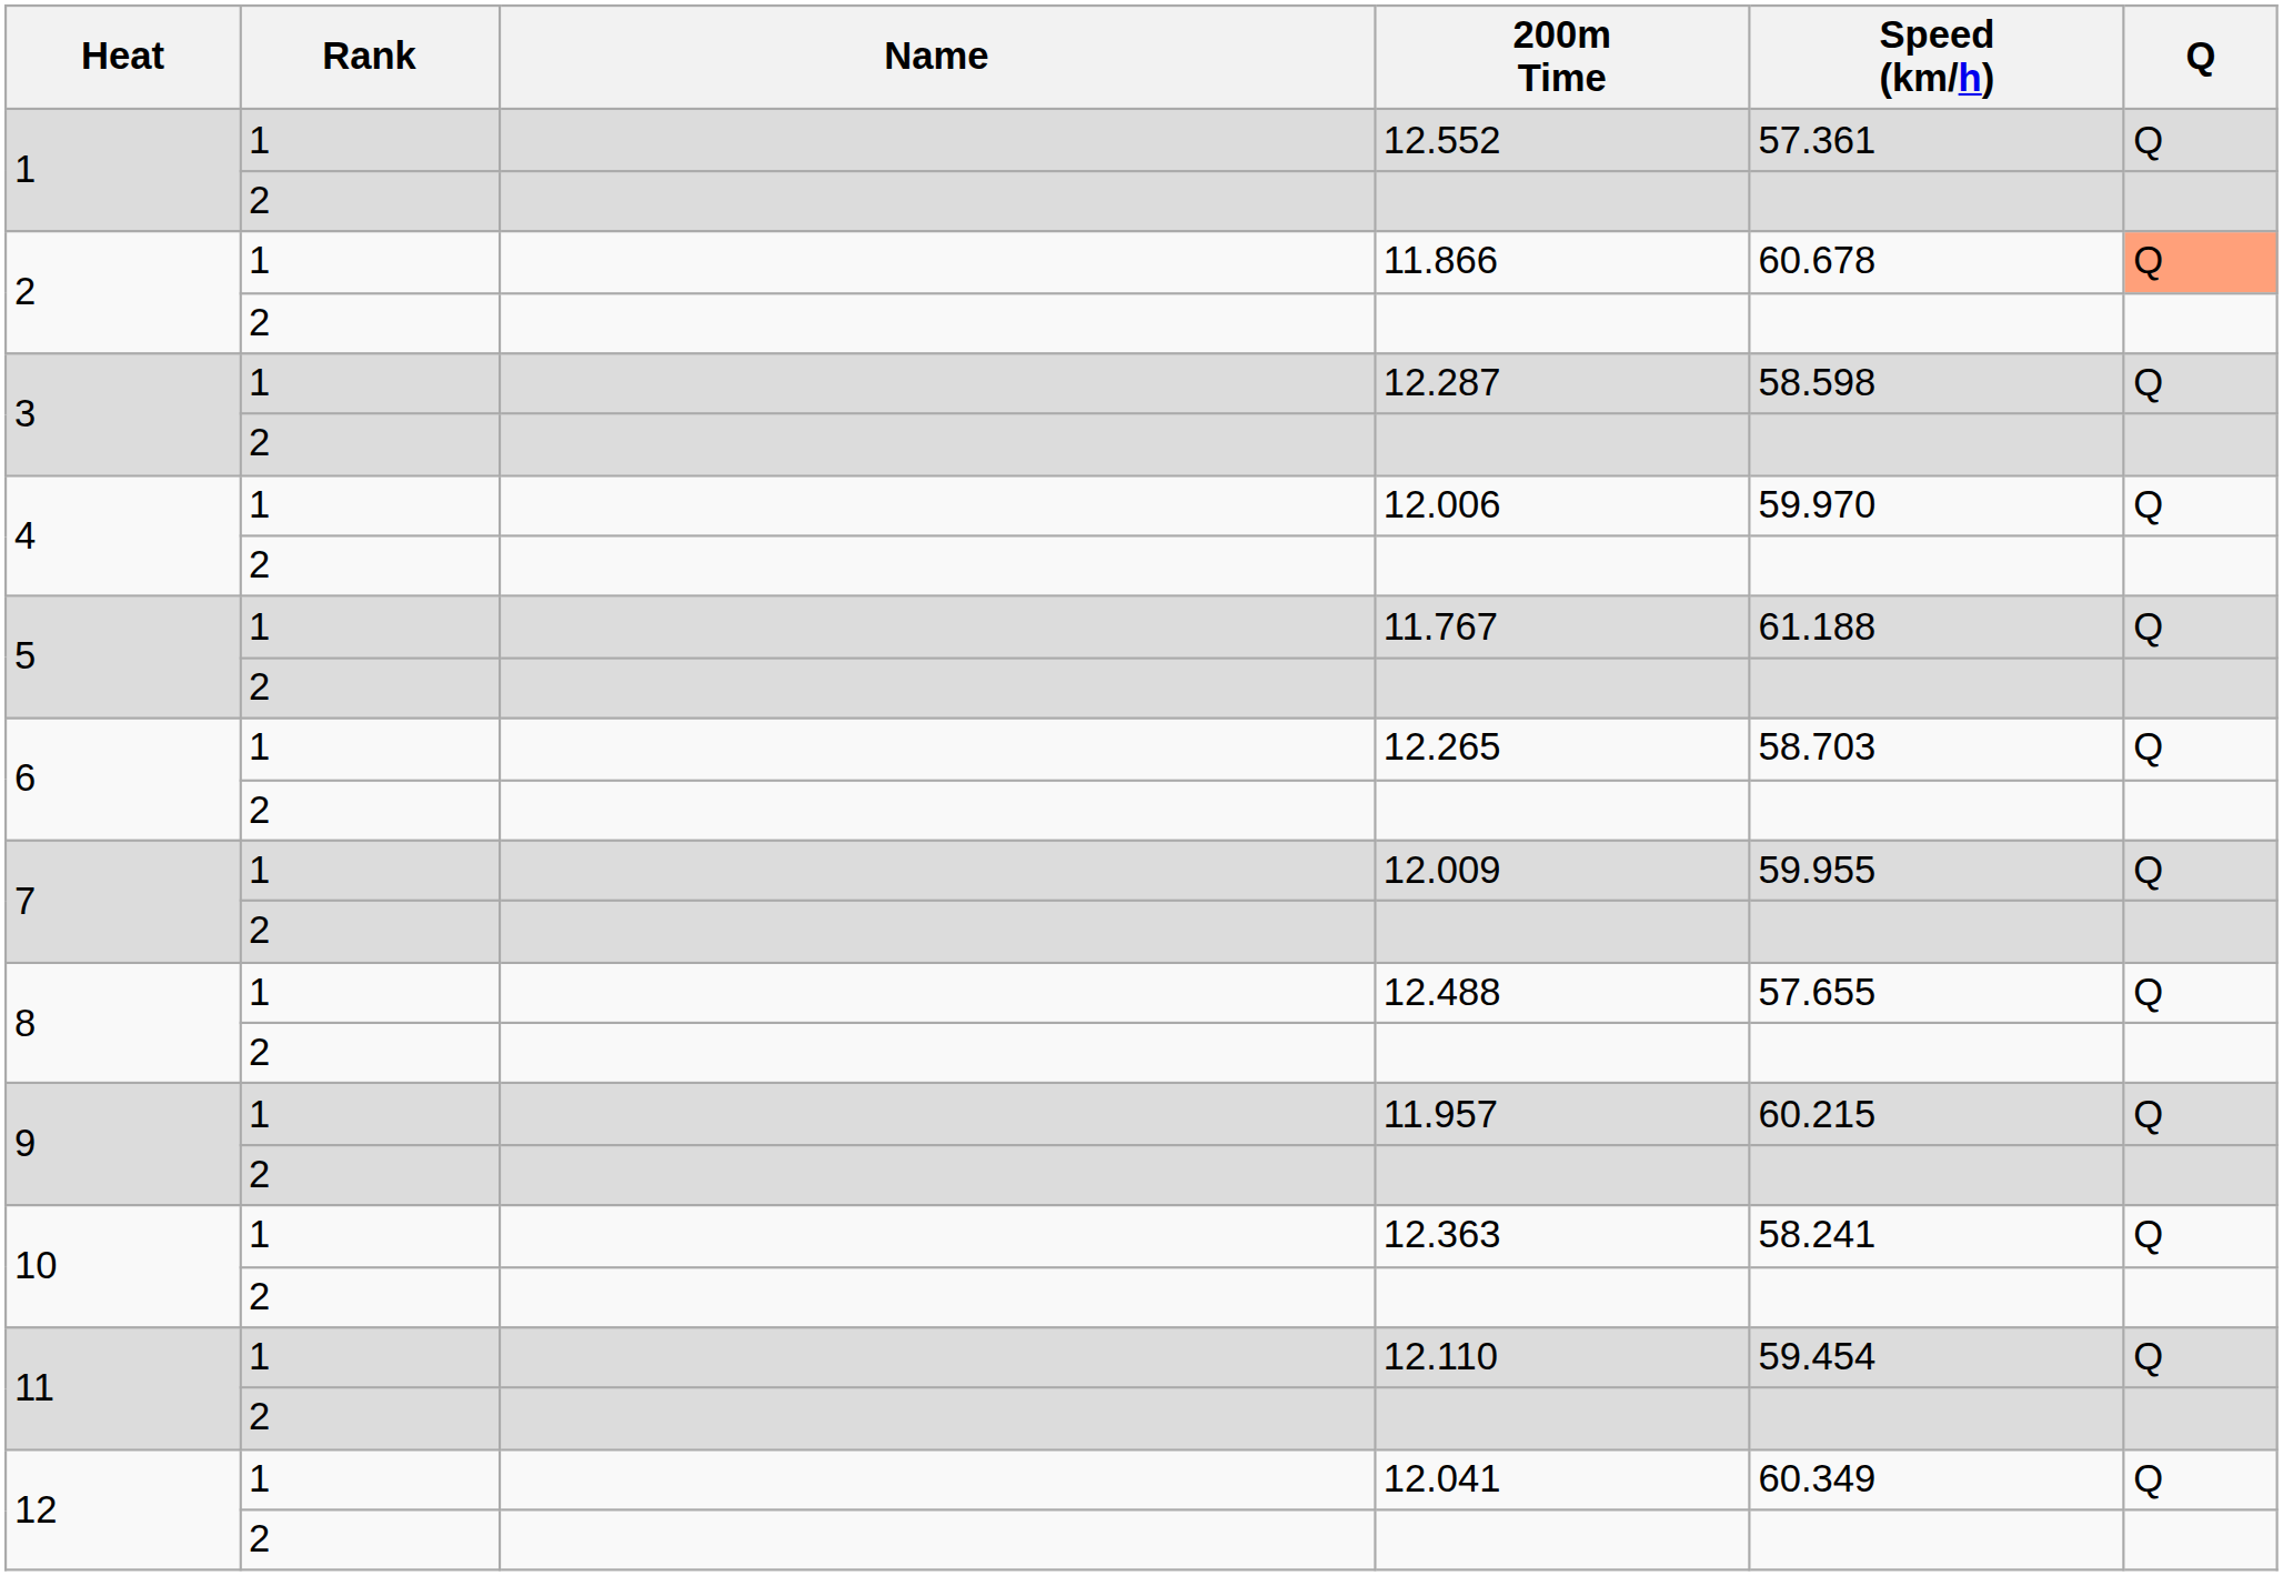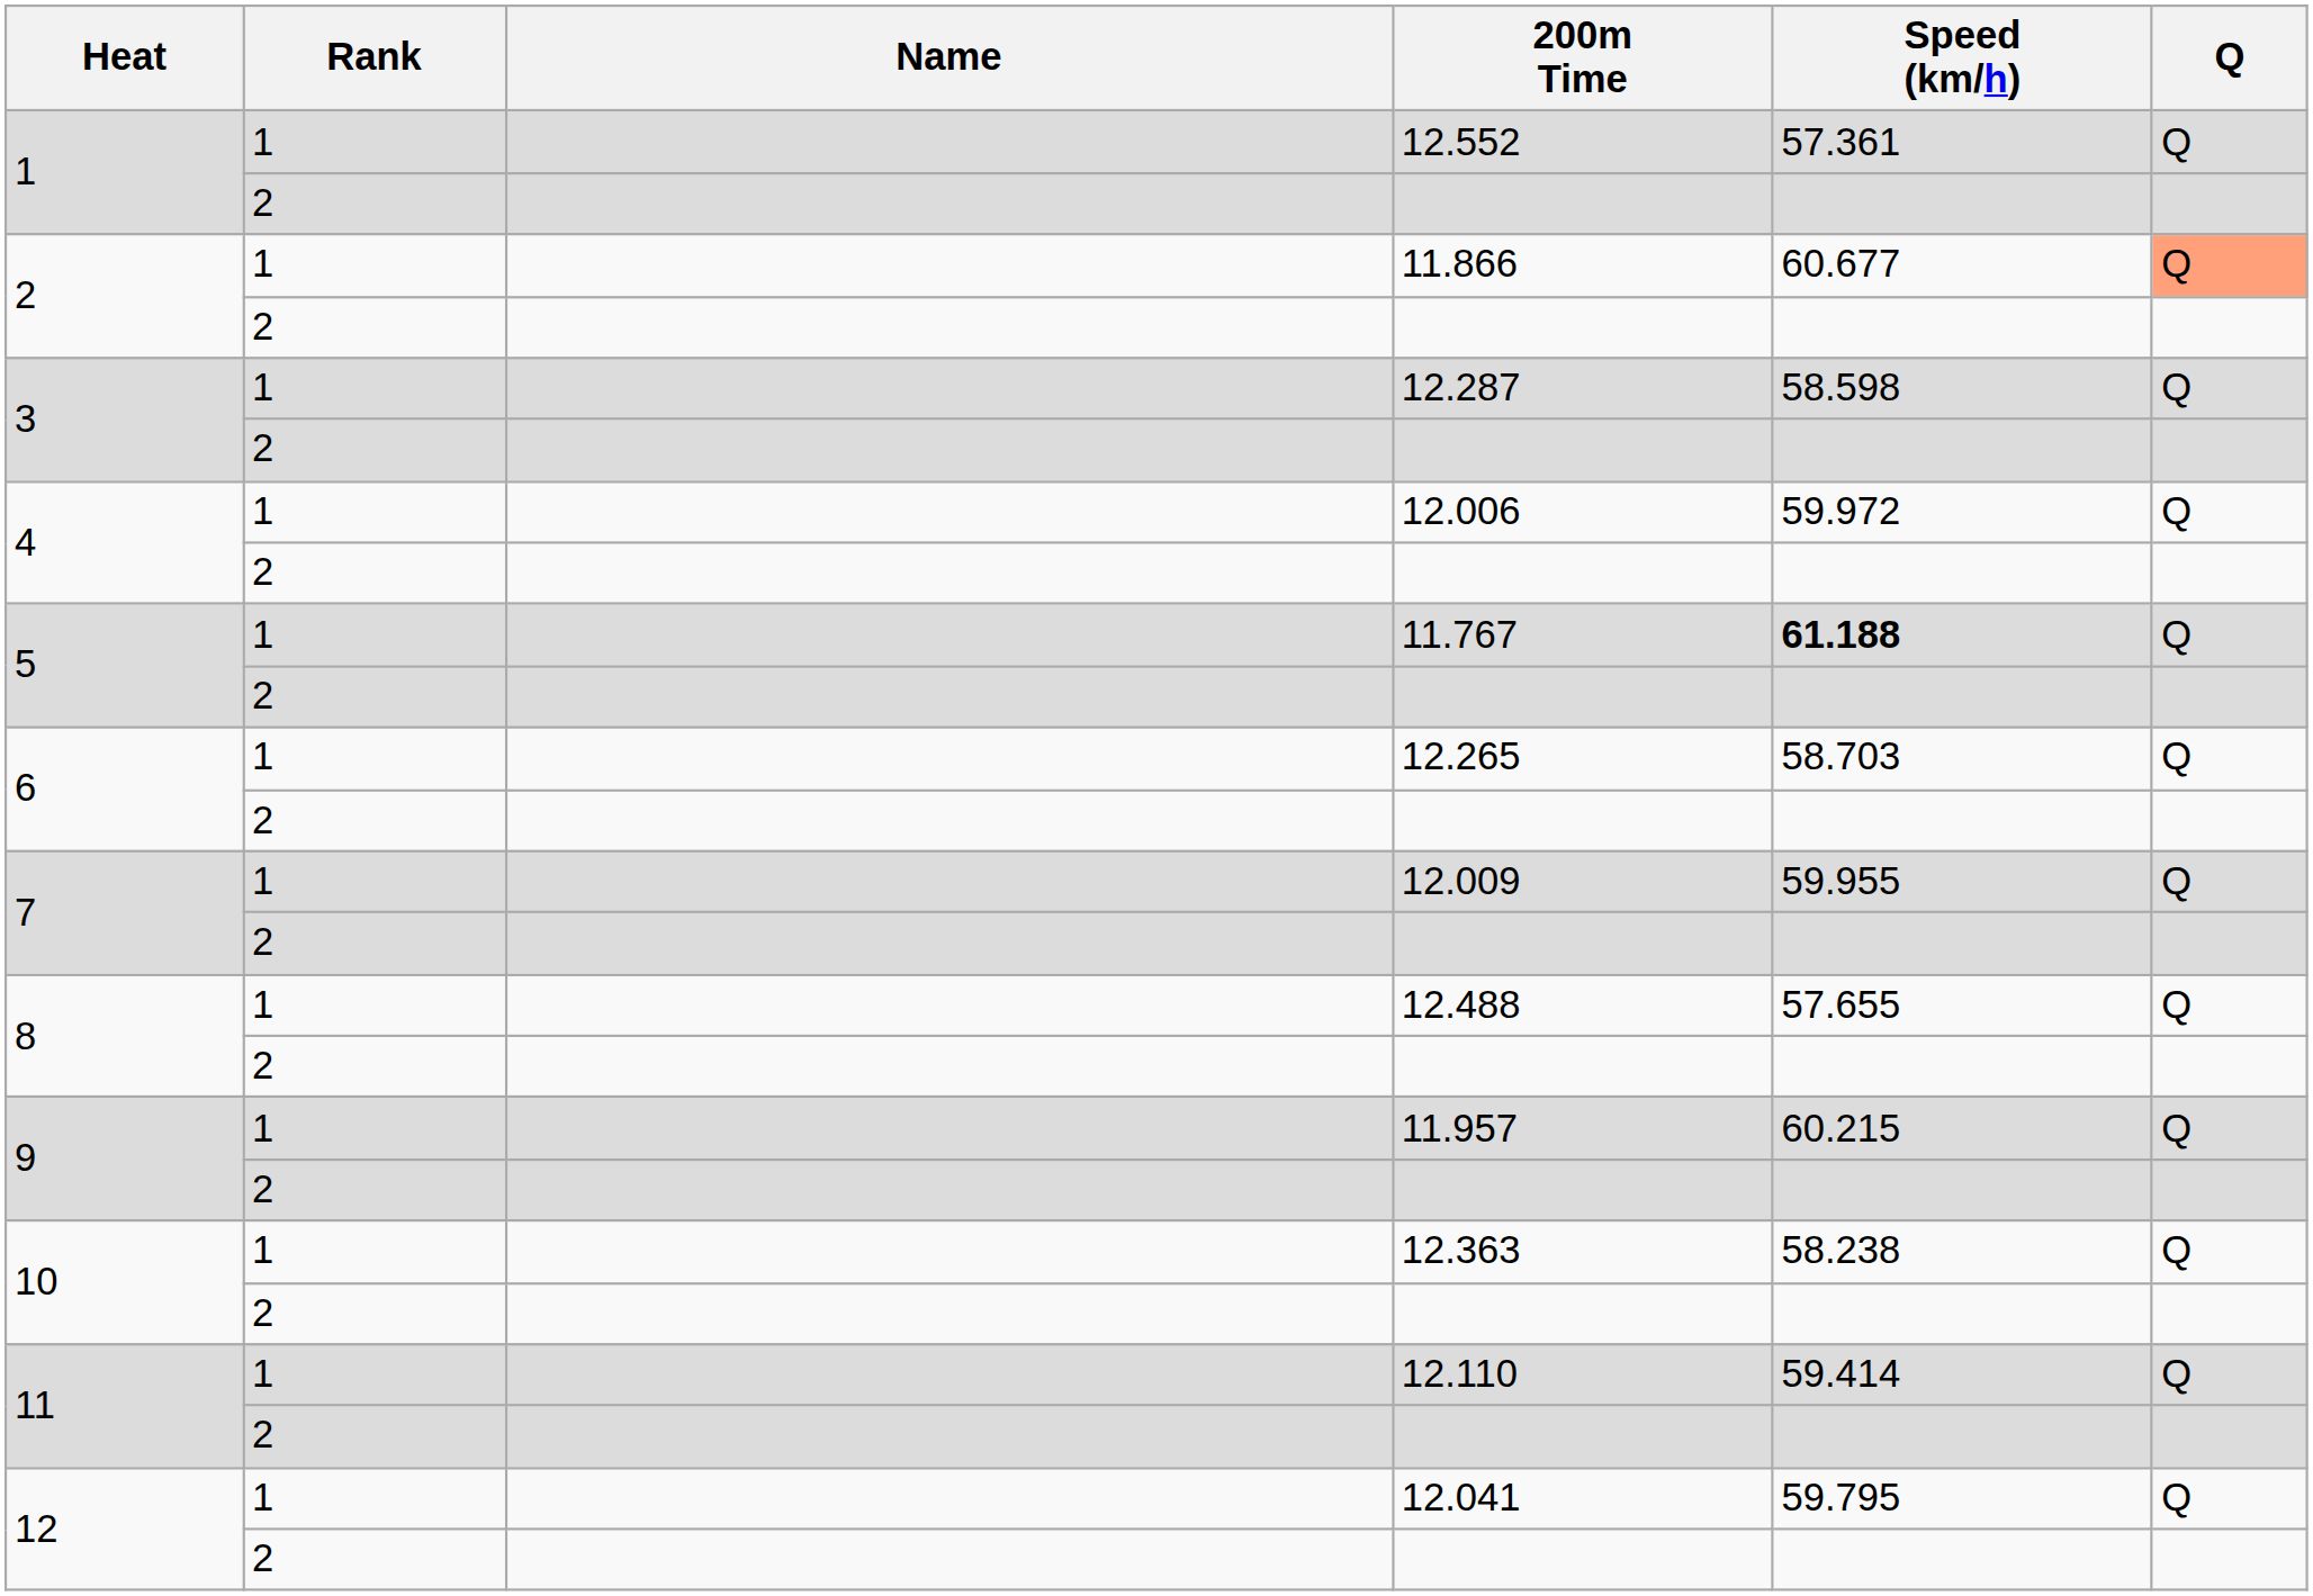11.866 | Speed (km/h): 60.678 -> 60.677
12.006 | Speed (km/h): 59.970 -> 59.972
11.767 | Speed (km/h): normal -> bold
12.363 | Speed (km/h): 58.241 -> 58.238
12.110 | Speed (km/h): 59.454 -> 59.414
12.041 | Speed (km/h): 60.349 -> 59.795
